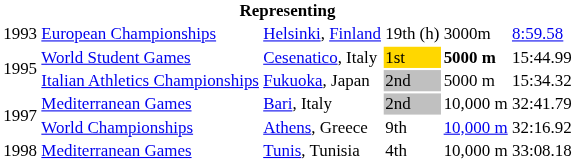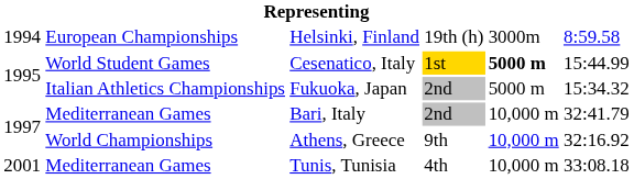Helsinki, Finland | column 1: 1993 -> 1994
Tunis, Tunisia | column 1: 1998 -> 2001
